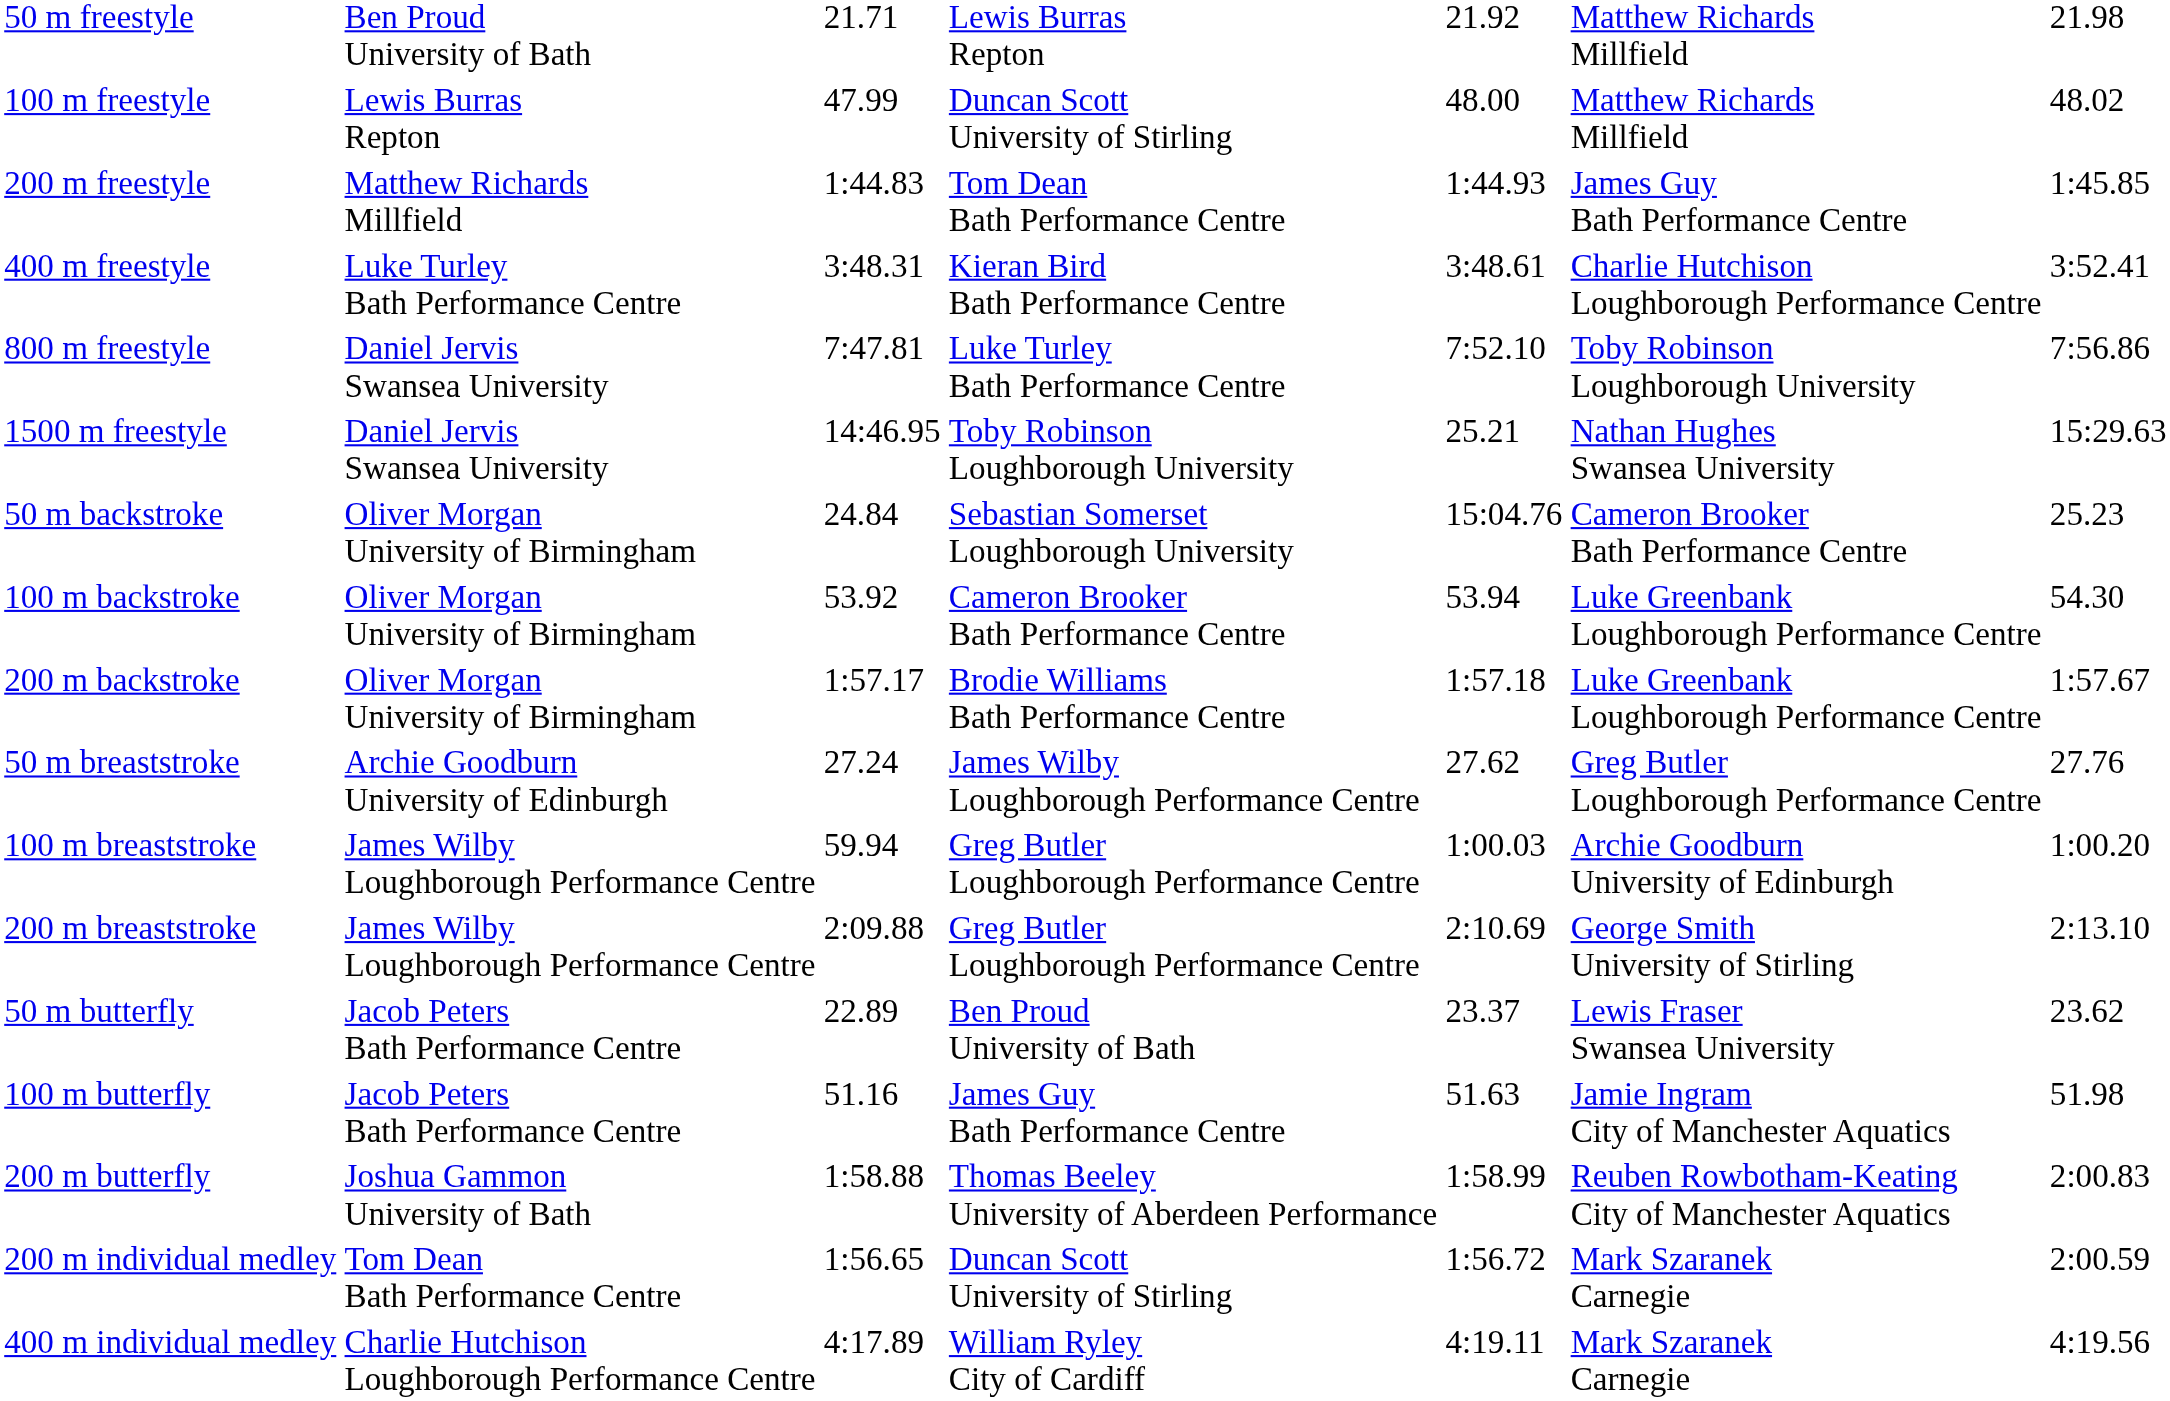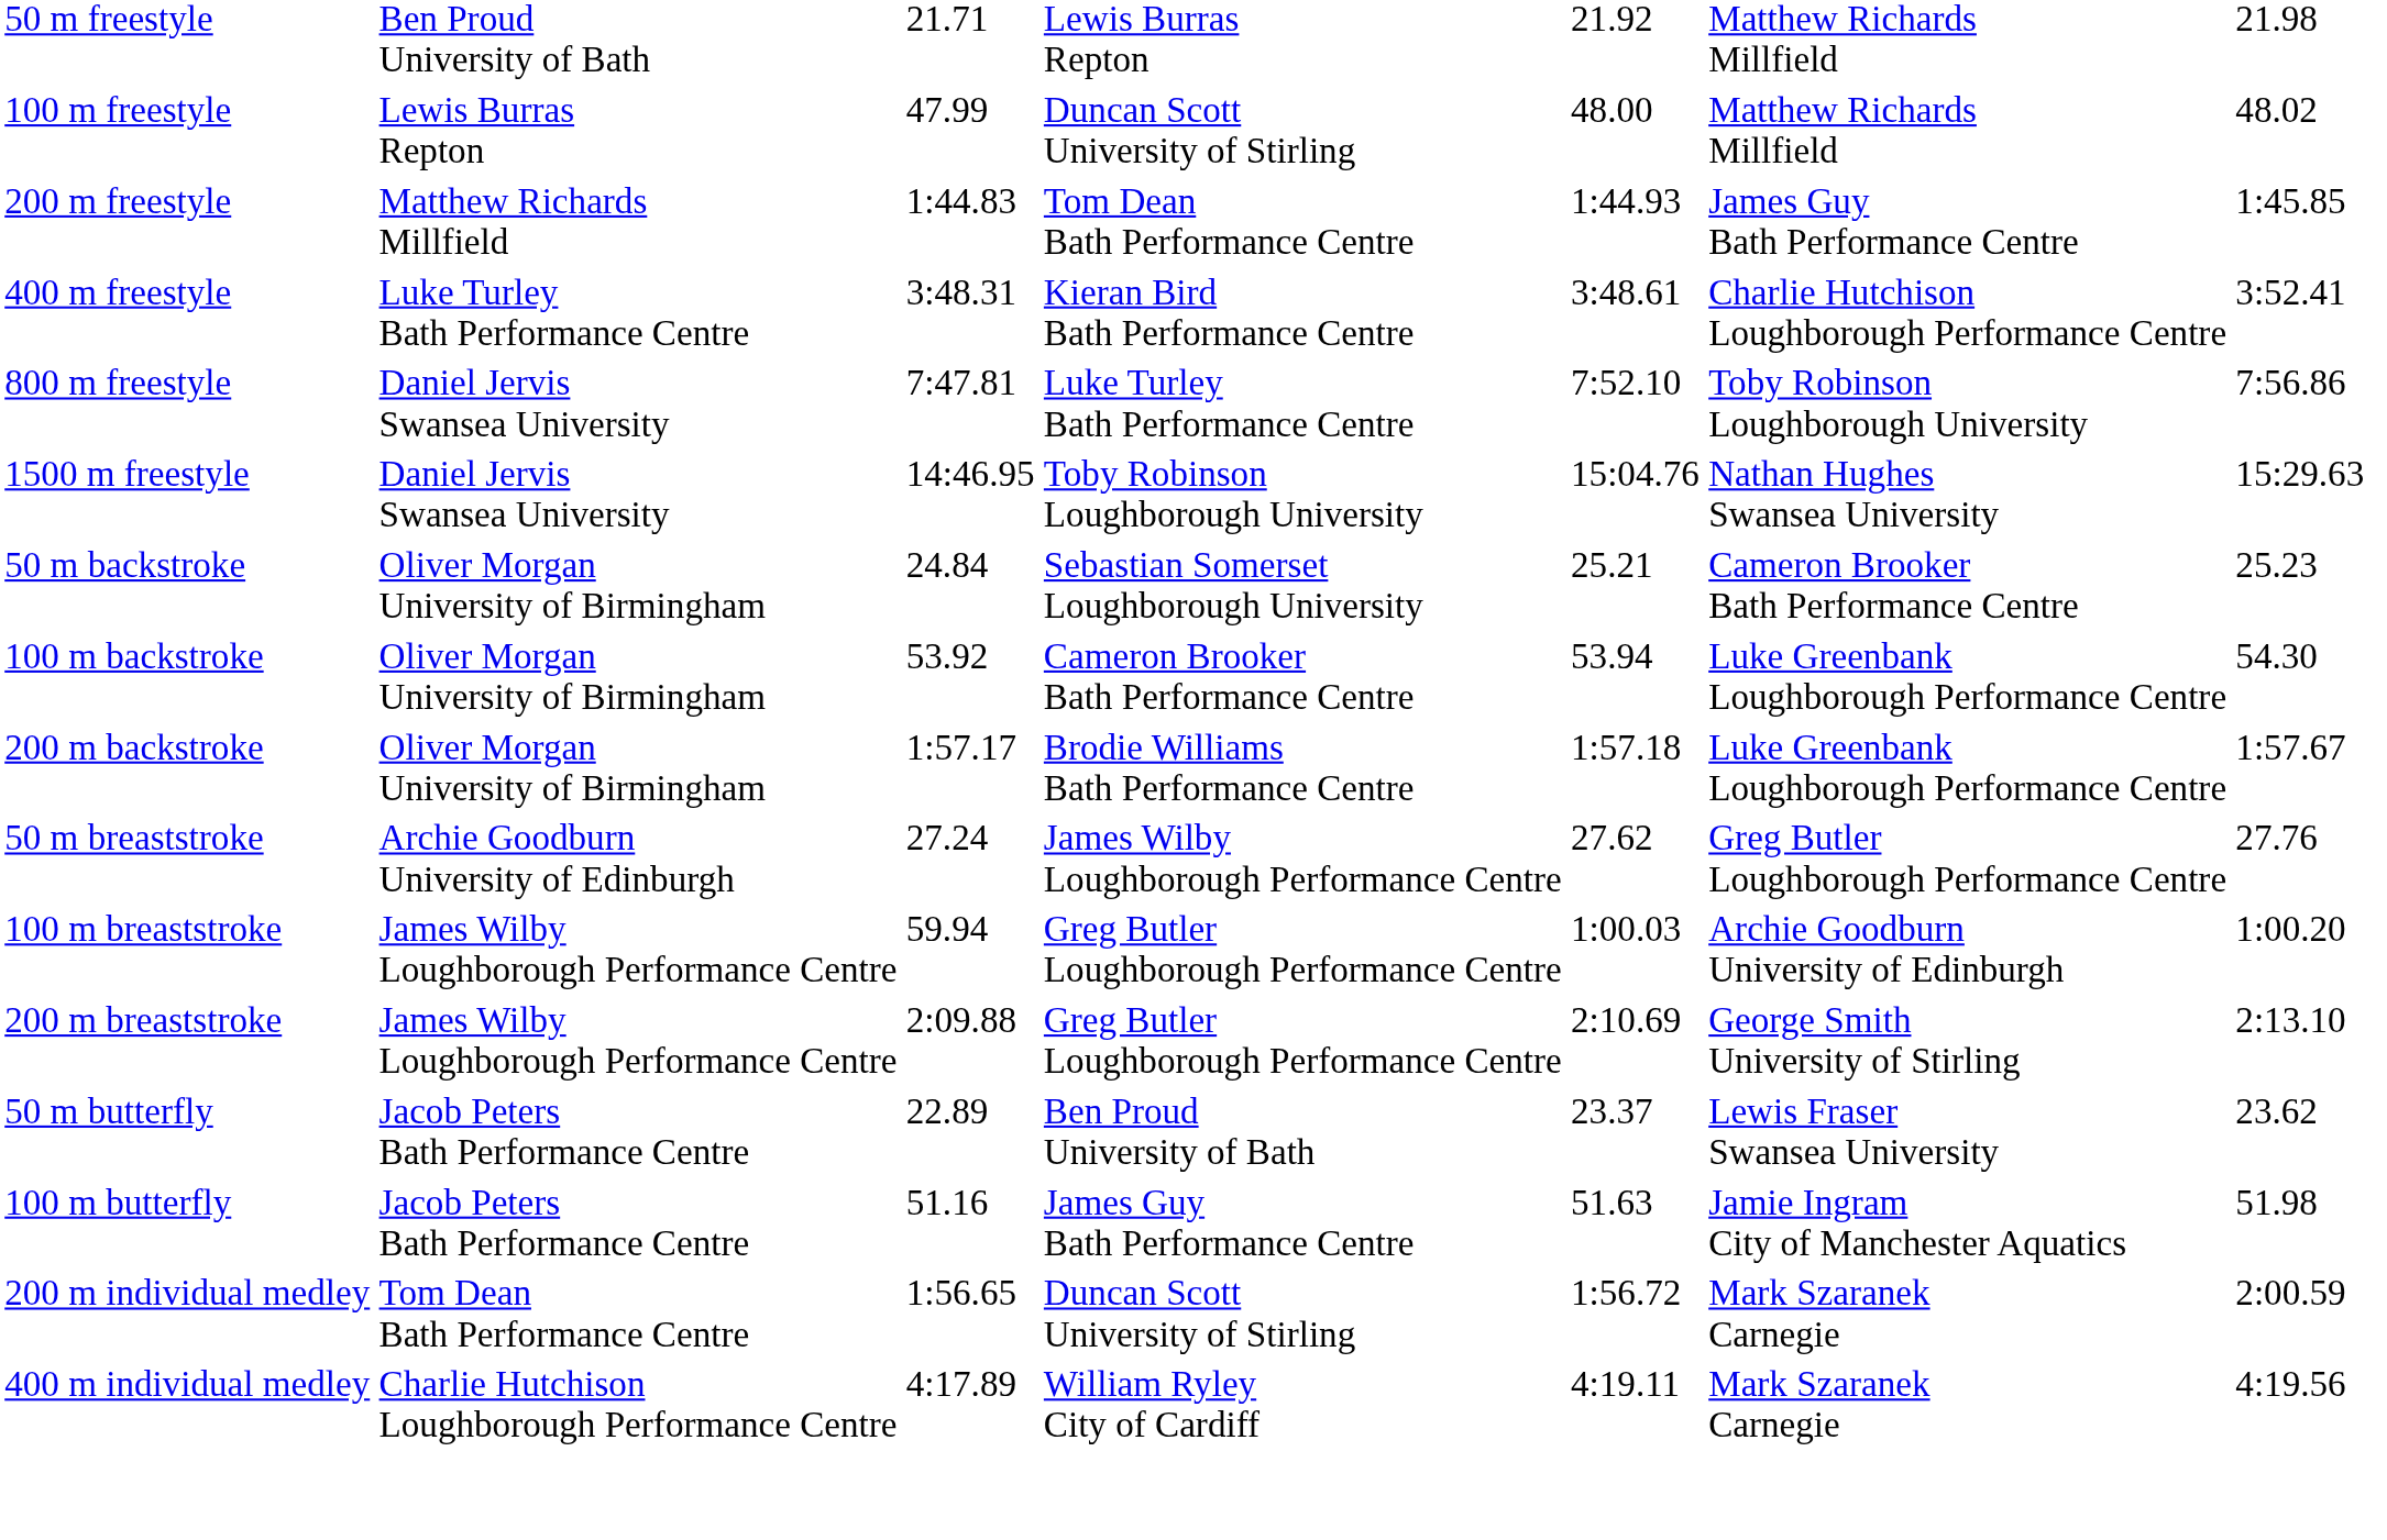1500 m freestyle | column 5: 25.21 -> 15:04.76
50 m backstroke | column 5: 15:04.76 -> 25.21
- row: 200 m butterfly | Joshua Gammon University of Bath | 1:58.88 | Thomas Beeley University of Aberdeen Performance | 1:58.99 | Reuben Rowbotham-Keating City of Manchester Aquatics | 2:00.83
